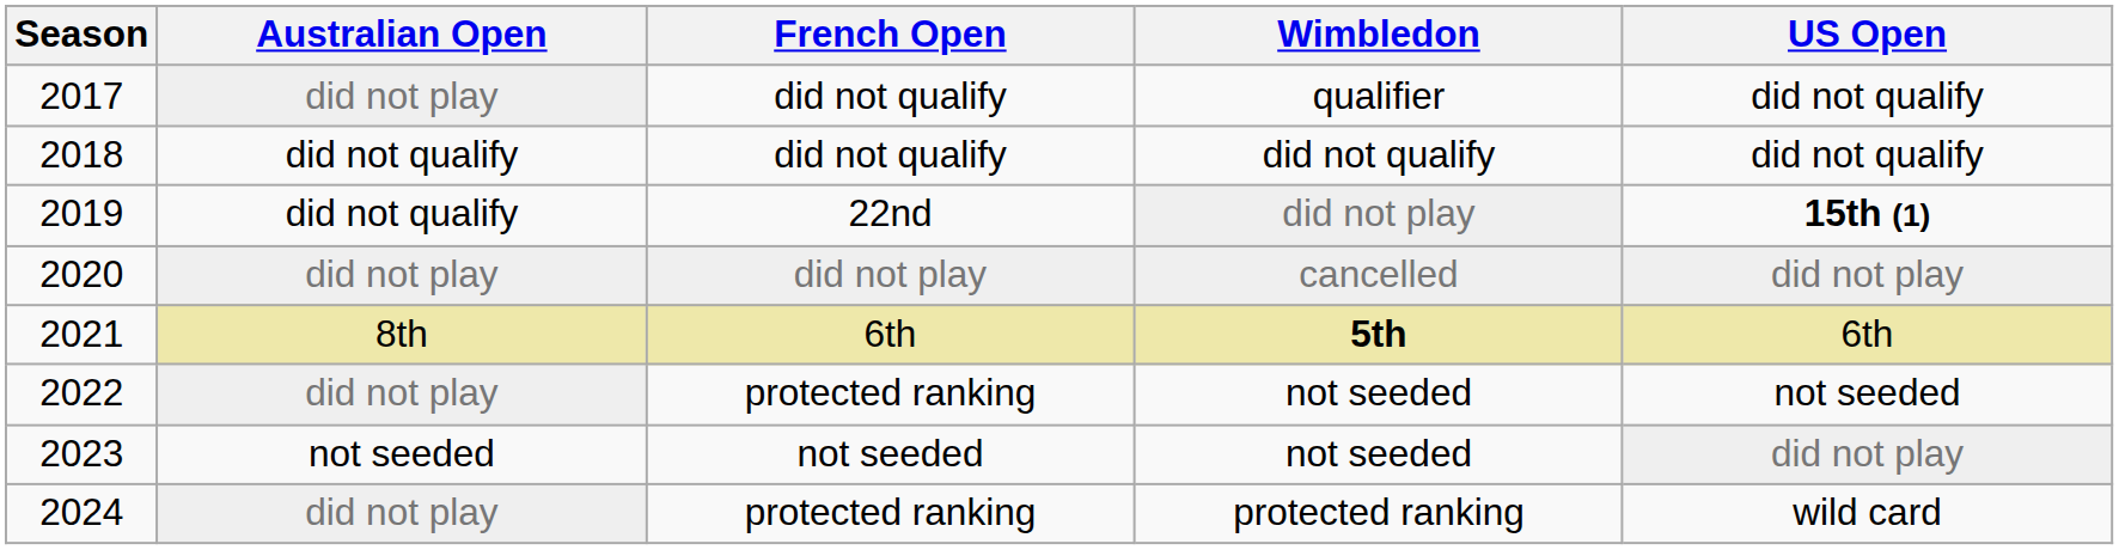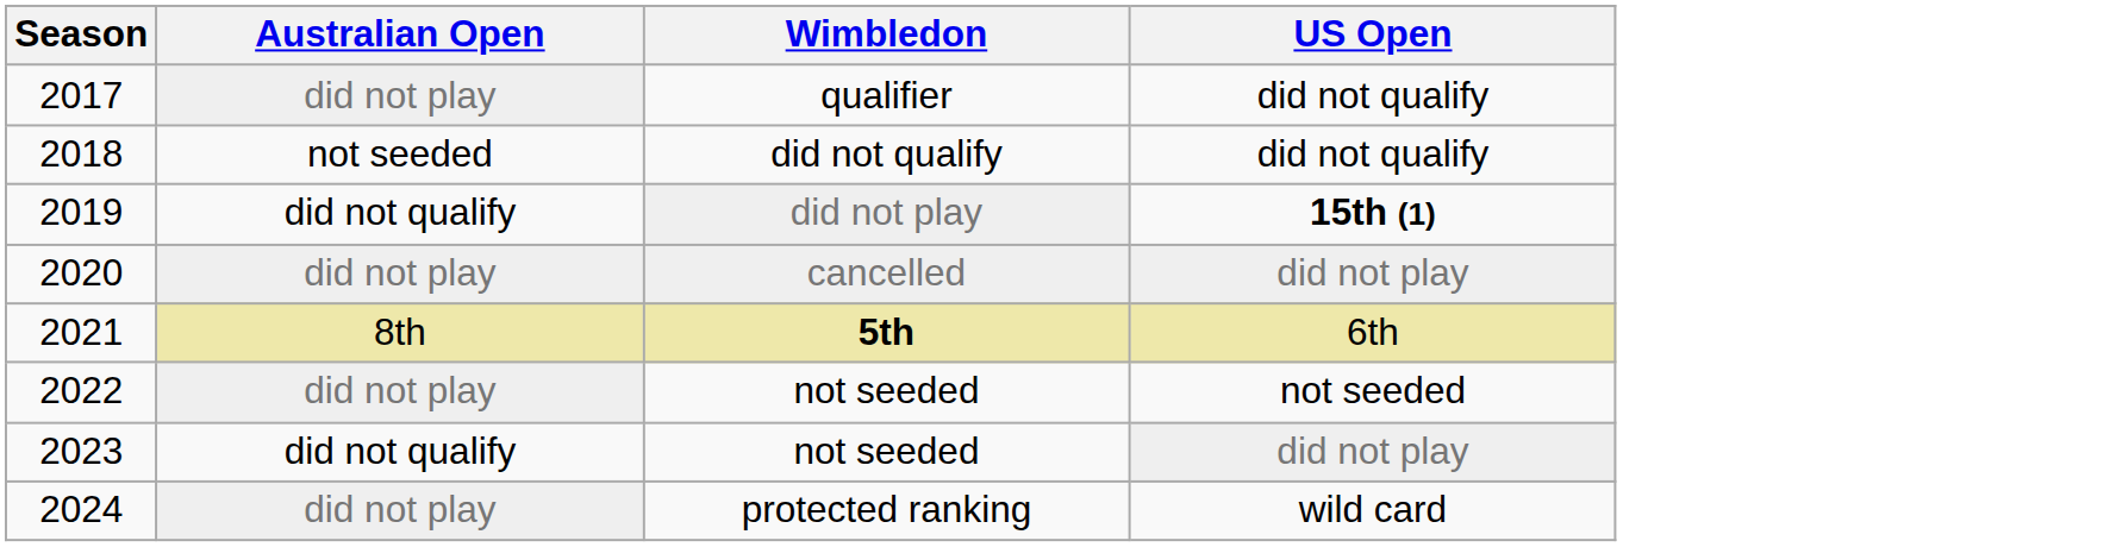- column: French Open | did not qualify | did not qualify | 22nd | did not play | 6th | protected ranking | not seeded | protected ranking
2018 | Australian Open: did not qualify -> not seeded
2023 | Australian Open: not seeded -> did not qualify
